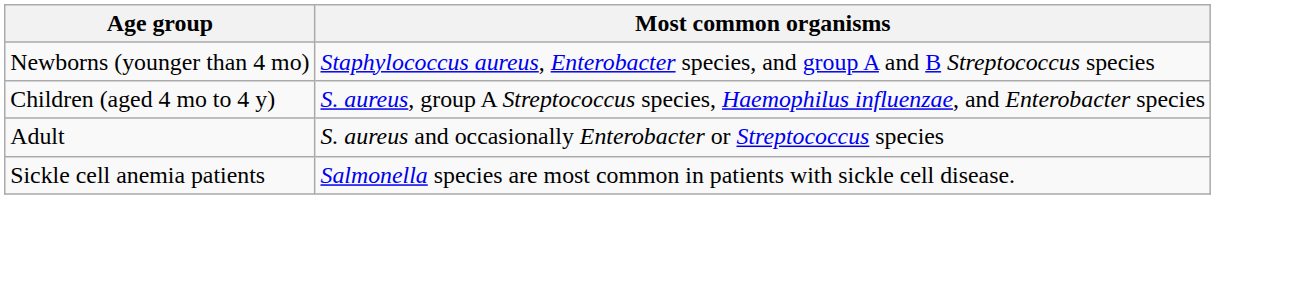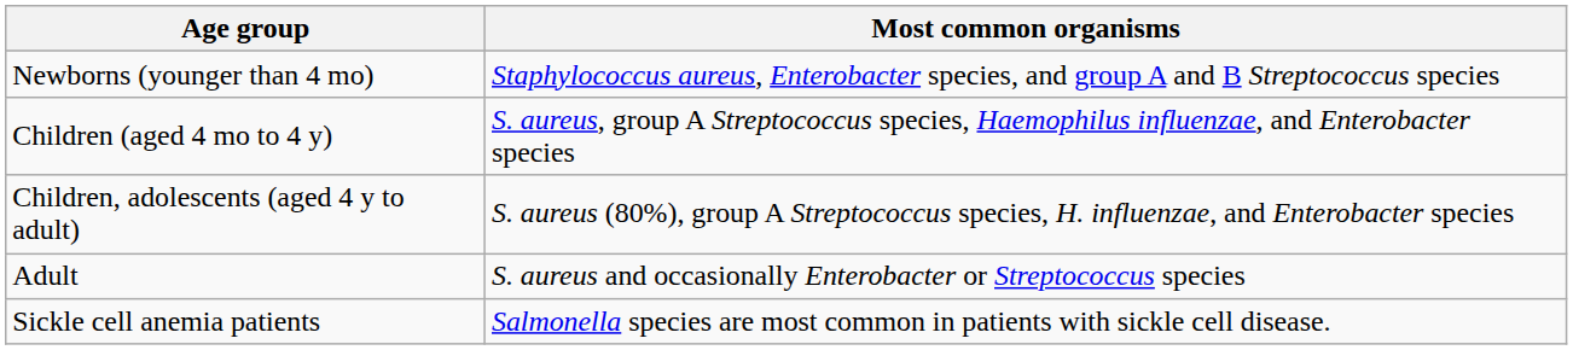+ row: Children, adolescents (aged 4 y to adult) | S. aureus (80%), group A Streptococcus species, H. influenzae, and Enterobacter species
